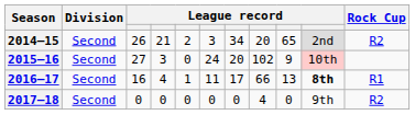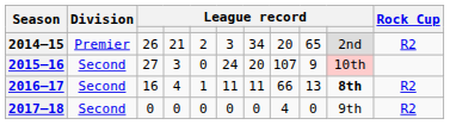2014–15 | Division: Second -> Premier
2015–16 | column 8: 102 -> 107
2016–17 | column 7: 17 -> 11
2016–17 | Rock Cup: R1 -> R2
